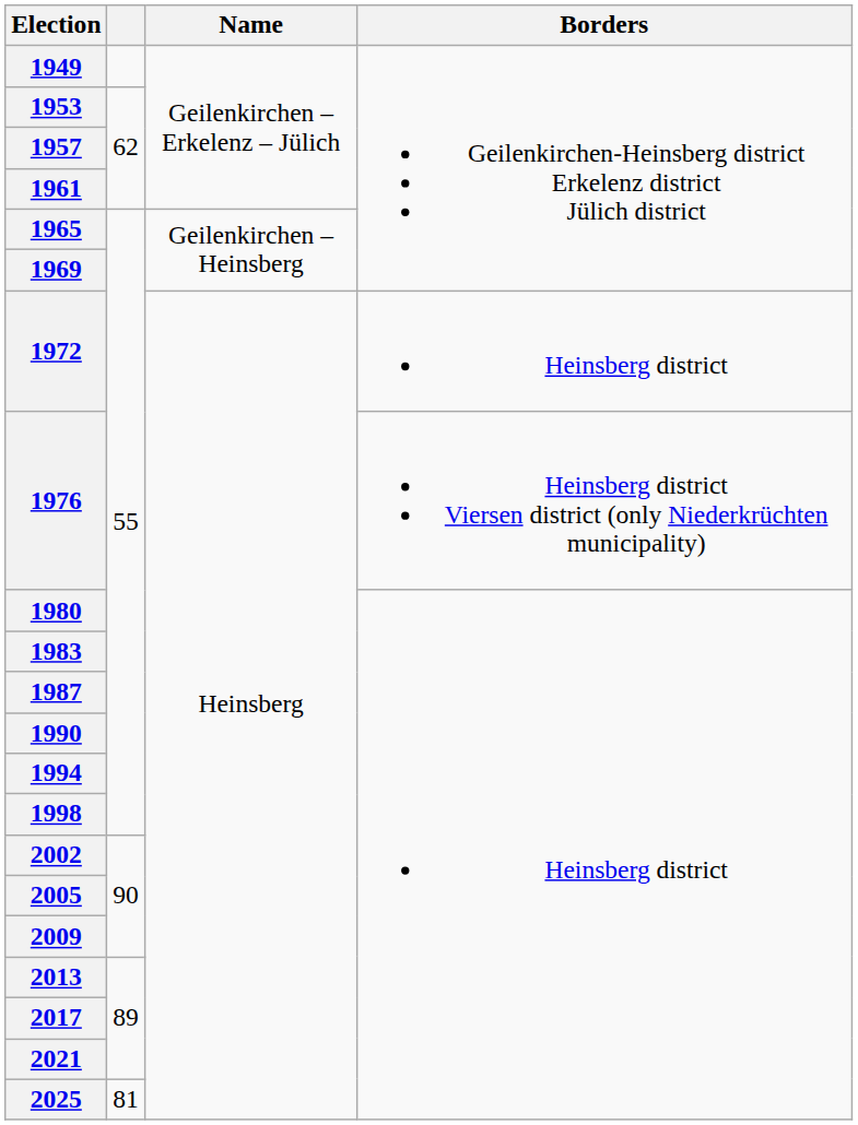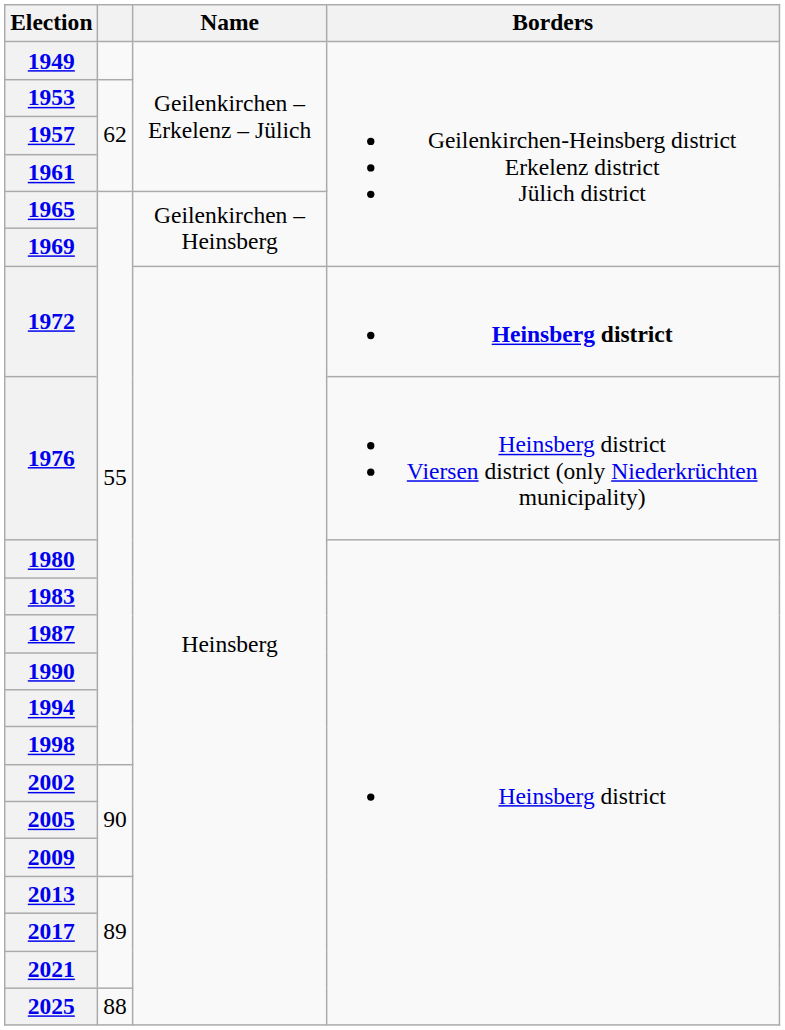1972 | Borders: normal -> bold
2025 | column 2: 81 -> 88
